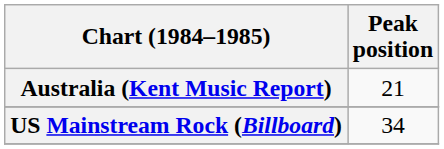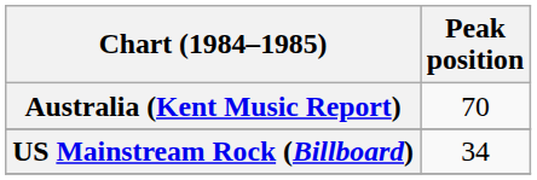Australia (Kent Music Report) | Peak position: 21 -> 70
